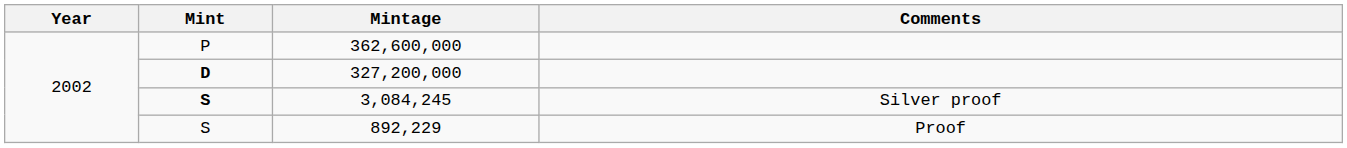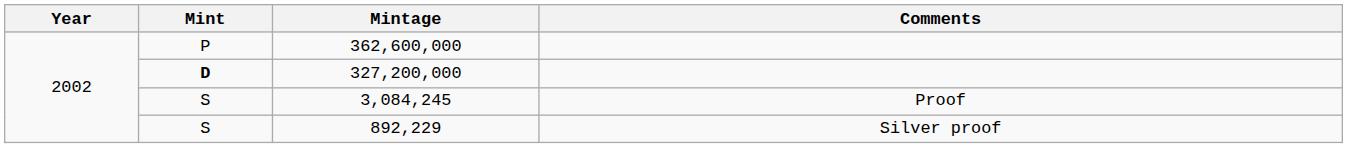3,084,245 | Mint: bold -> normal
3,084,245 | Comments: Silver proof -> Proof
892,229 | Comments: Proof -> Silver proof
